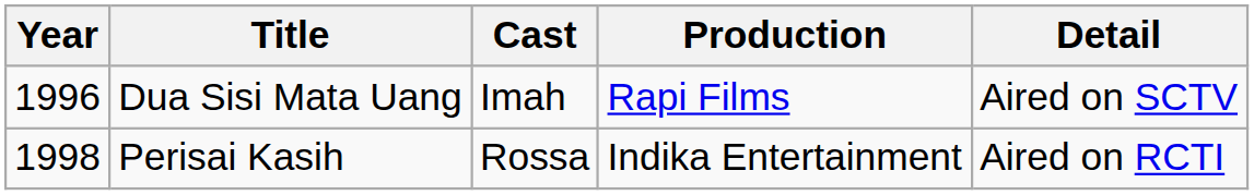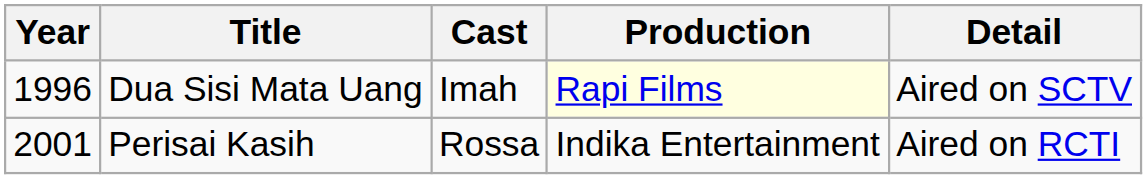Dua Sisi Mata Uang | Production: no background -> lightyellow background
Perisai Kasih | Year: 1998 -> 2001
